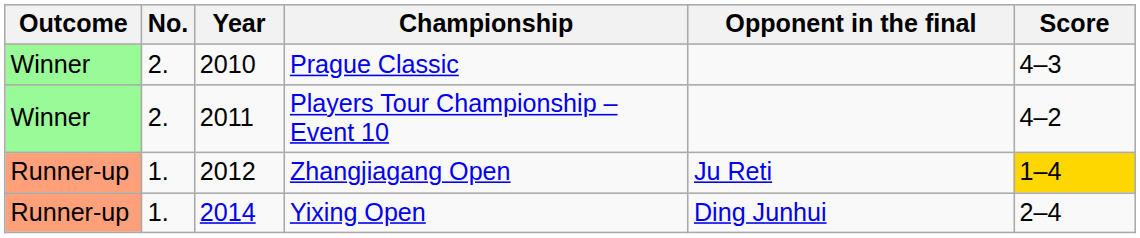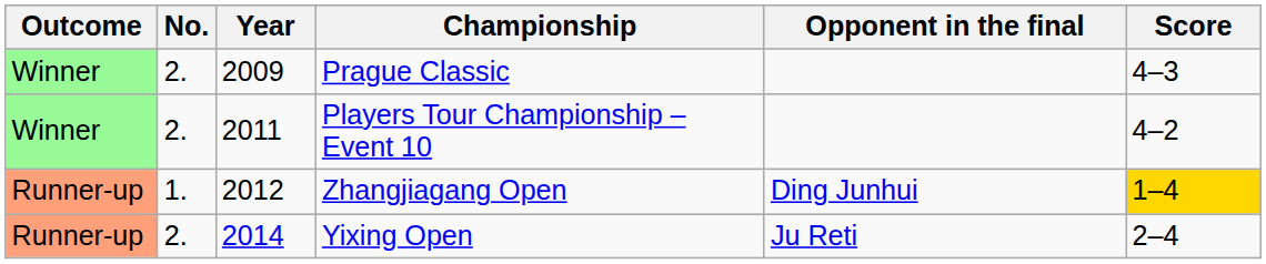Prague Classic | Year: 2010 -> 2009
Zhangjiagang Open | Opponent in the final: Ju Reti -> Ding Junhui
Yixing Open | No.: 1. -> 2.
Yixing Open | Opponent in the final: Ding Junhui -> Ju Reti
